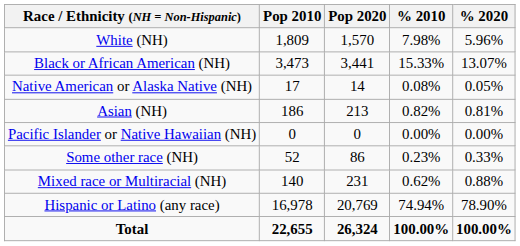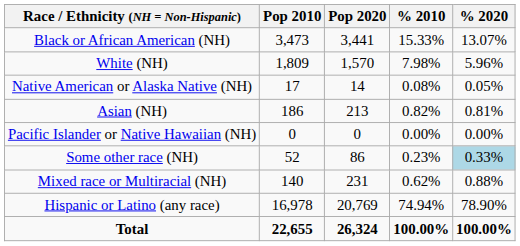rows swapped: White (NH) <-> Black or African American (NH)
Some other race (NH) | % 2020: no background -> lightblue background
